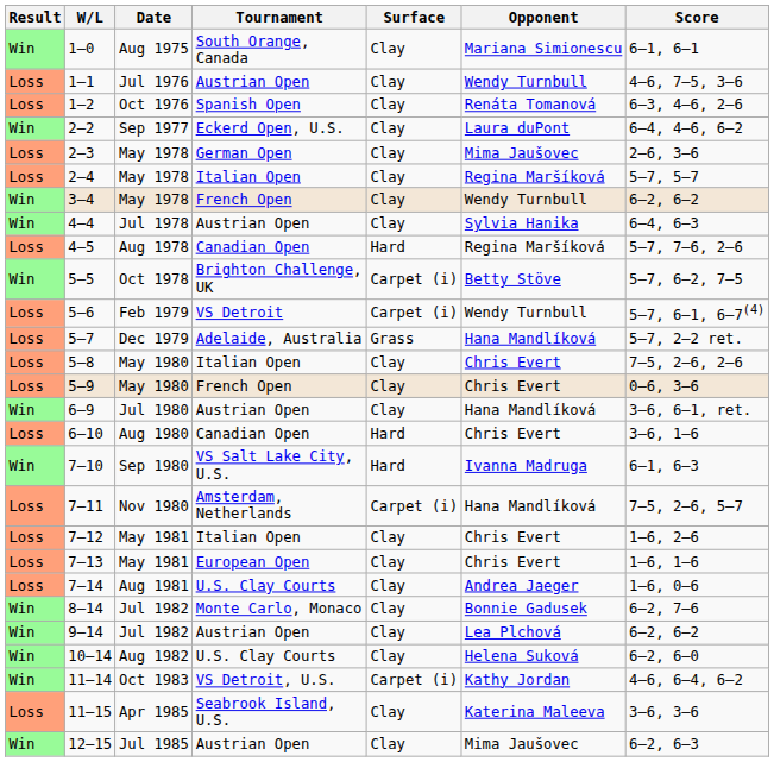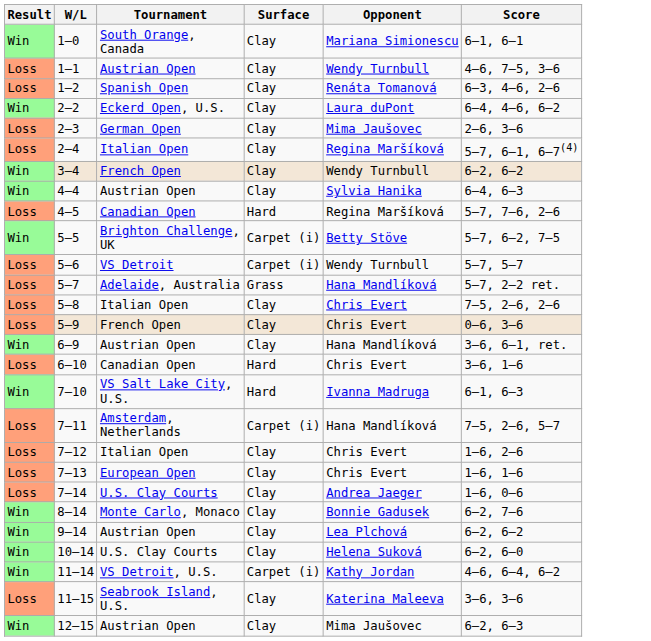- column: Date | Aug 1975 | Jul 1976 | Oct 1976 | Sep 1977 | May 1978 | May 1978 | May 1978 | Jul 1978 | Aug 1978 | Oct 1978 | Feb 1979 | Dec 1979 | May 1980 | May 1980 | Jul 1980 | Aug 1980 | Sep 1980 | Nov 1980 | May 1981 | May 1981 | Aug 1981 | Jul 1982 | Jul 1982 | Aug 1982 | Oct 1983 | Apr 1985 | Jul 1985
2–4 | Score: 5–7, 5–7 -> 5–7, 6–1, 6–7(4)
5–6 | Score: 5–7, 6–1, 6–7(4) -> 5–7, 5–7
